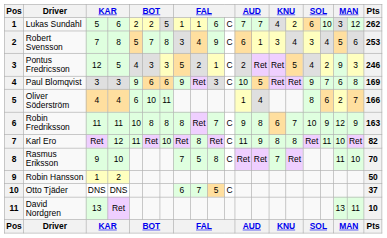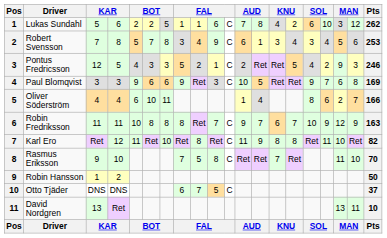Lukas Sundahl | column 13: 7 -> 8
Robin Fredriksson | column 13: 8 -> 7
